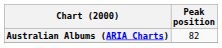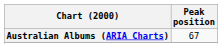Australian Albums (ARIA Charts) | Peak position: 82 -> 67
